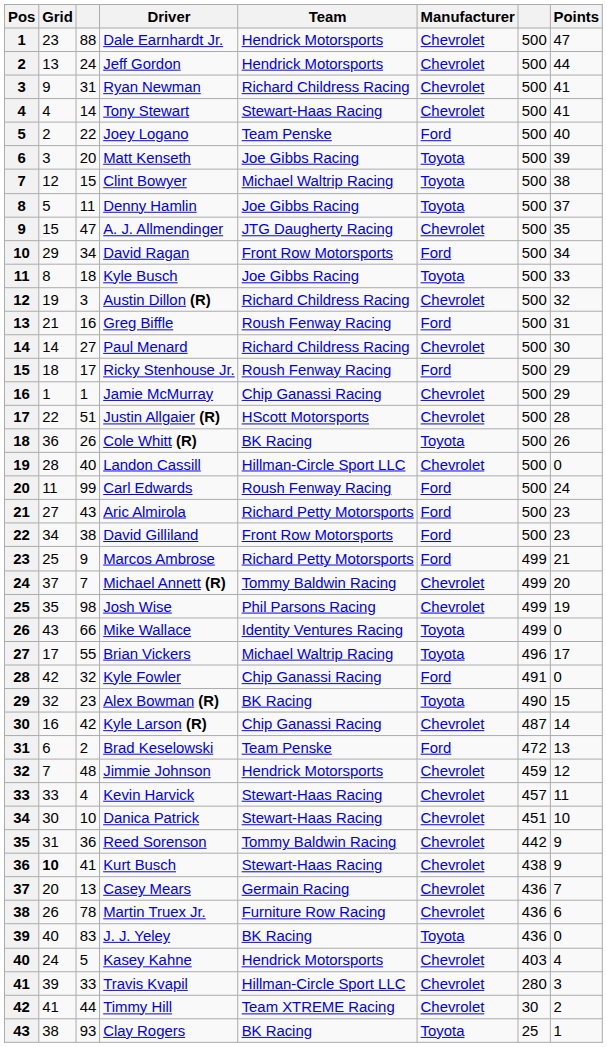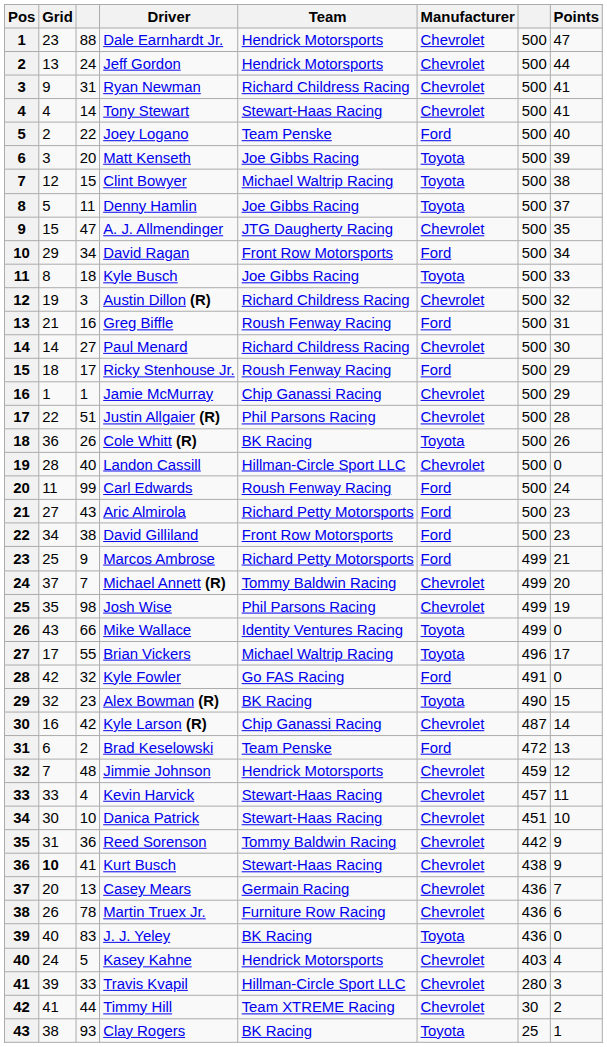Justin Allgaier (R) | Team: HScott Motorsports -> Phil Parsons Racing
Kyle Fowler | Team: Chip Ganassi Racing -> Go FAS Racing
